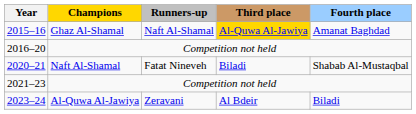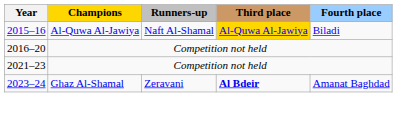2015–16 | Champions: Ghaz Al-Shamal -> Al-Quwa Al-Jawiya
2015–16 | Fourth place: Amanat Baghdad -> Biladi
- row: 2020–21 | Naft Al-Shamal | Fatat Nineveh | Biladi | Shabab Al-Mustaqbal
2023–24 | Champions: Al-Quwa Al-Jawiya -> Ghaz Al-Shamal
2023–24 | Third place: normal -> bold
2023–24 | Fourth place: Biladi -> Amanat Baghdad
